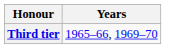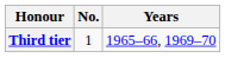+ column: No. | 1
